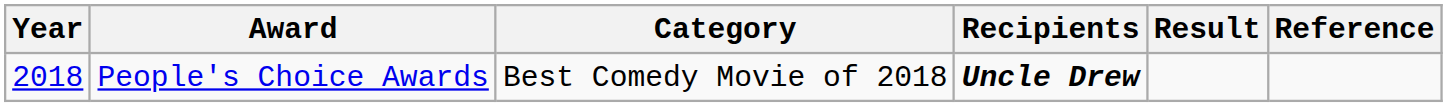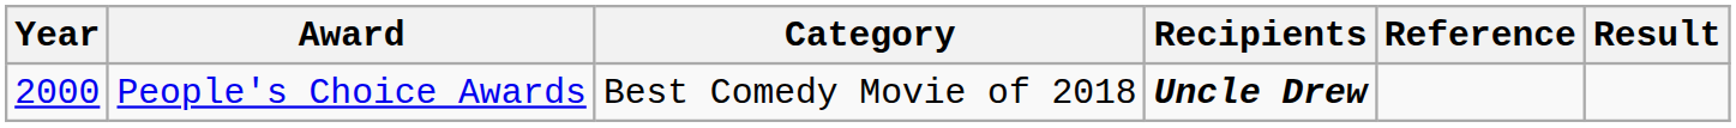columns swapped: Result <-> Reference
People's Choice Awards | Year: 2018 -> 2000
